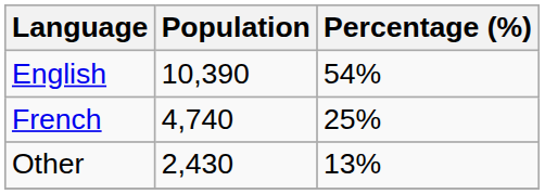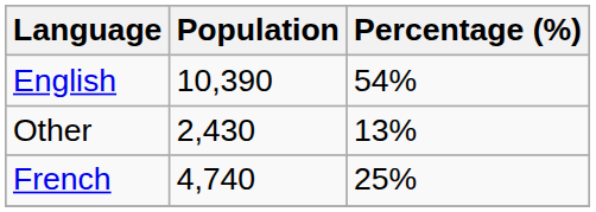rows swapped: French <-> Other
